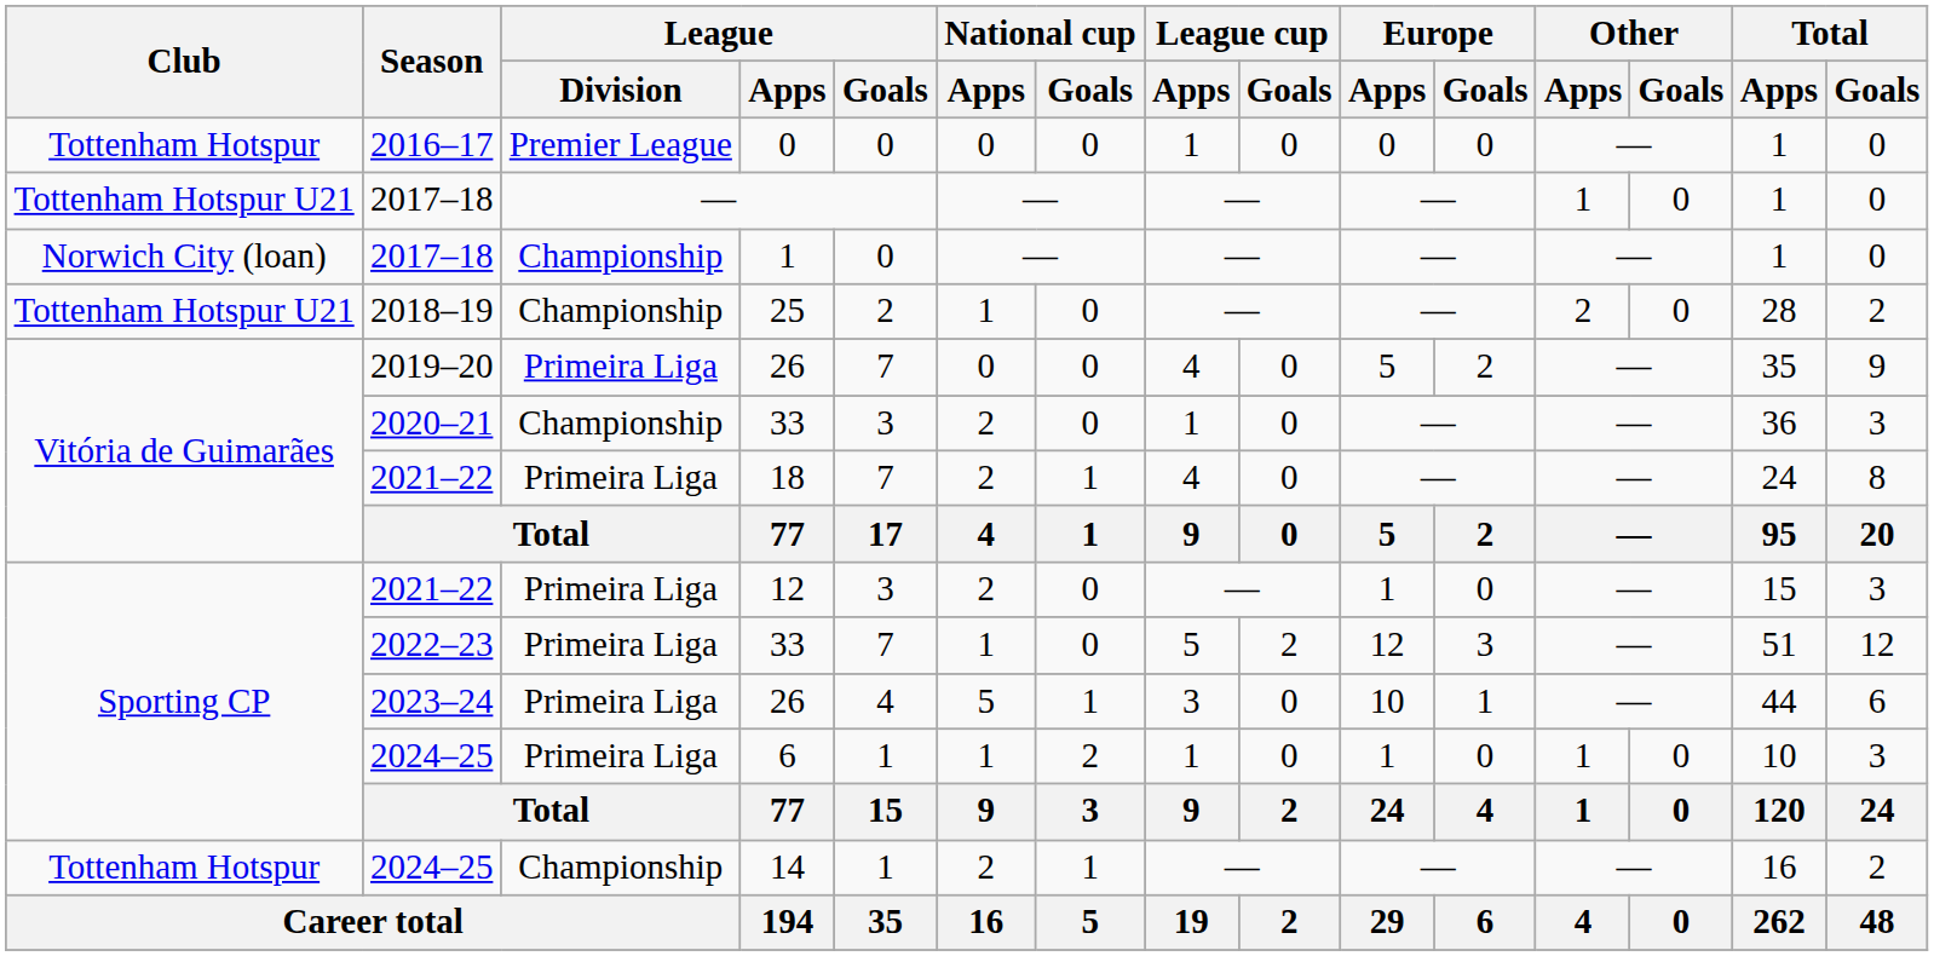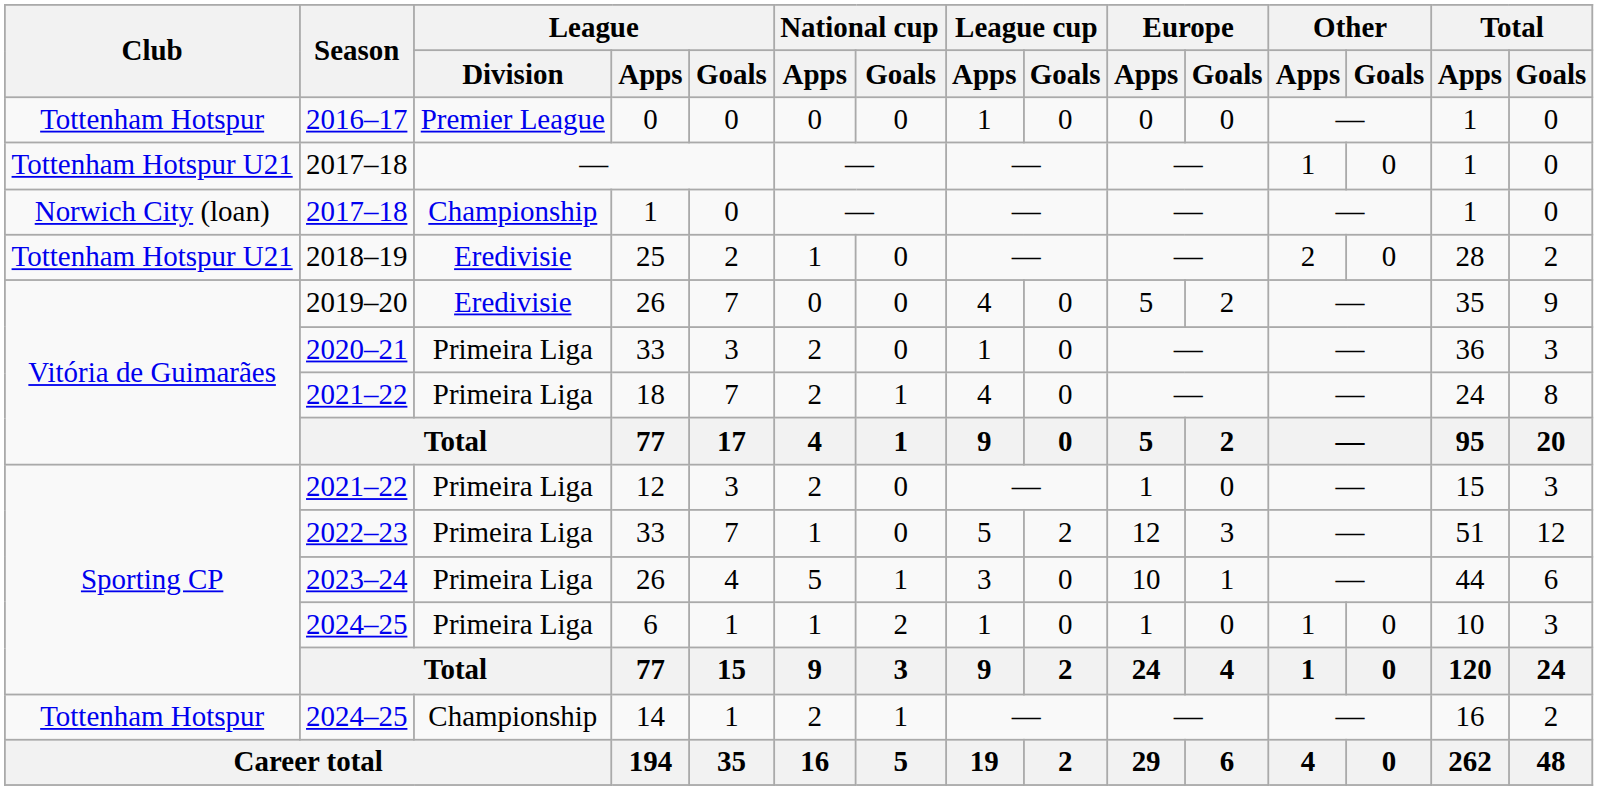25 | League / Division: Championship -> Eredivisie
2019–20 / 26 | League / Division: Primeira Liga -> Eredivisie
2020–21 / 33 | League / Division: Championship -> Primeira Liga
